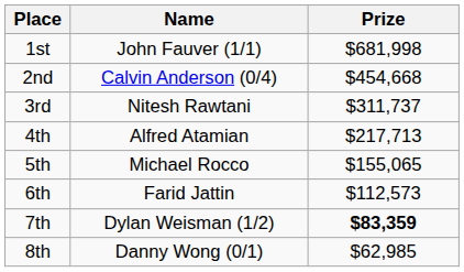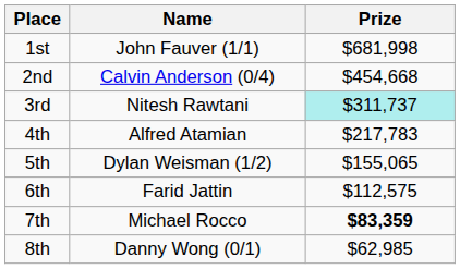3rd | Prize: no background -> paleturquoise background
4th | Prize: $217,713 -> $217,783
5th | Name: Michael Rocco -> Dylan Weisman (1/2)
6th | Prize: $112,573 -> $112,575
7th | Name: Dylan Weisman (1/2) -> Michael Rocco
